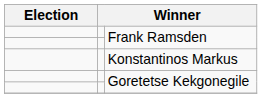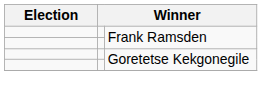- row: Konstantinos Markus
